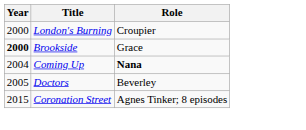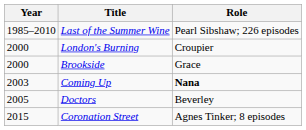+ row: 1985–2010 | Last of the Summer Wine | Pearl Sibshaw; 226 episodes
Brookside | Year: bold -> normal
Coming Up | Year: 2004 -> 2003
